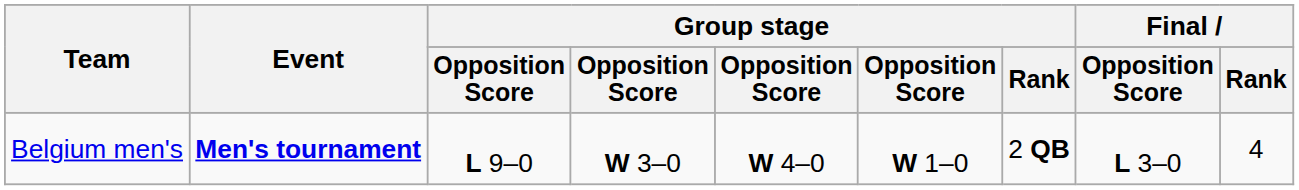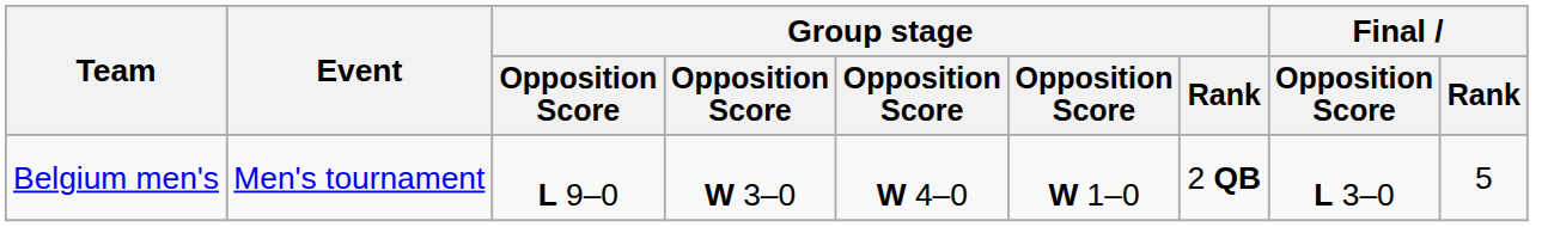Belgium men's | Event: bold -> normal
Belgium men's | Final / Rank: 4 -> 5
